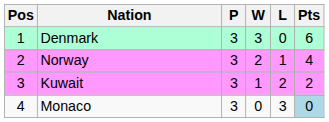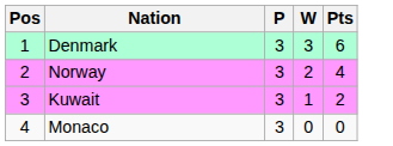- column: L | 0 | 1 | 2 | 3
Monaco | Pts: lightblue background -> no background
